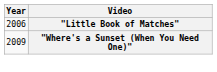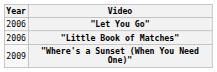+ row: 2006 | "Let You Go"
